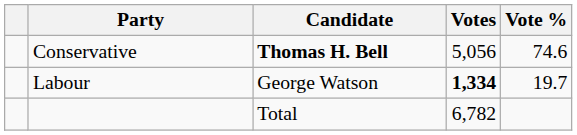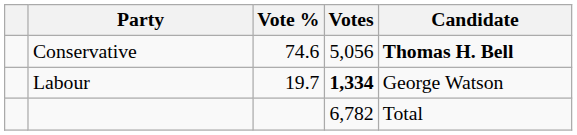columns swapped: Candidate <-> Vote %
